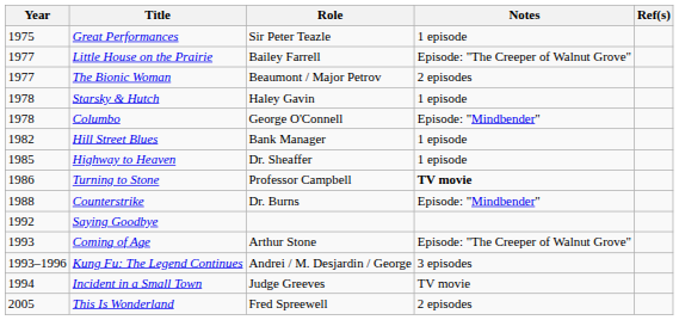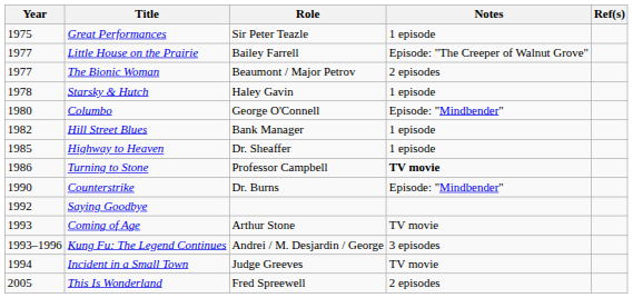Columbo | Year: 1978 -> 1980
Counterstrike | Year: 1988 -> 1990
Coming of Age | Notes: Episode: "The Creeper of Walnut Grove" -> TV movie
